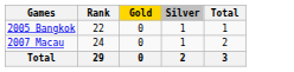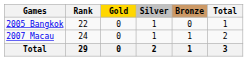+ column: Bronze | 0 | 1 | 1
